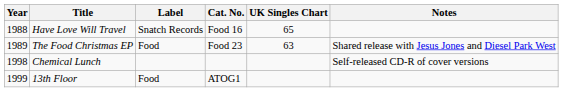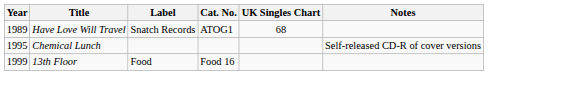Have Love Will Travel | Year: 1988 -> 1989
Have Love Will Travel | Cat. No.: Food 16 -> ATOG1
Have Love Will Travel | UK Singles Chart: 65 -> 68
- row: 1989 | The Food Christmas EP | Food | Food 23 | 63 | Shared release with Jesus Jones and Diesel Park West
Chemical Lunch | Year: 1998 -> 1995
13th Floor | Cat. No.: ATOG1 -> Food 16
